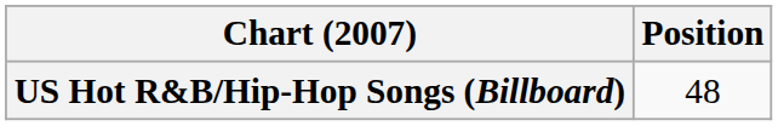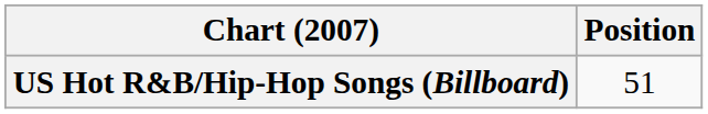US Hot R&B/Hip-Hop Songs (Billboard) | Position: 48 -> 51
